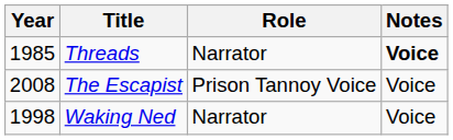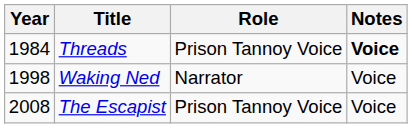Threads | Year: 1985 -> 1984
Threads | Role: Narrator -> Prison Tannoy Voice
rows swapped: Waking Ned <-> The Escapist
